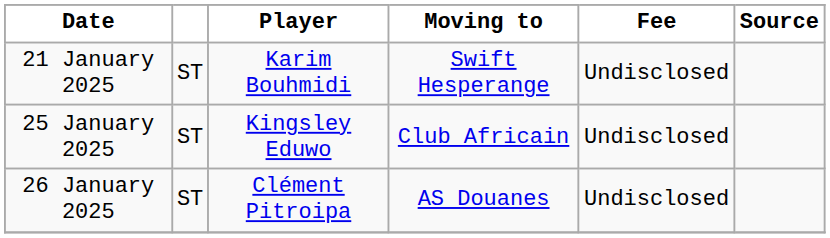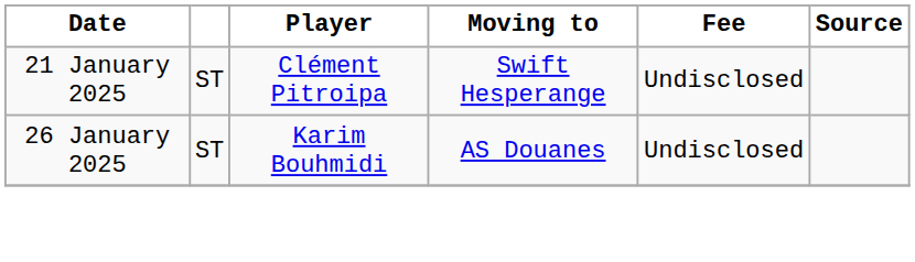21 January 2025 | Player: Karim Bouhmidi -> Clément Pitroipa
- row: 25 January 2025 | ST | Kingsley Eduwo | Club Africain | Undisclosed
26 January 2025 | Player: Clément Pitroipa -> Karim Bouhmidi
